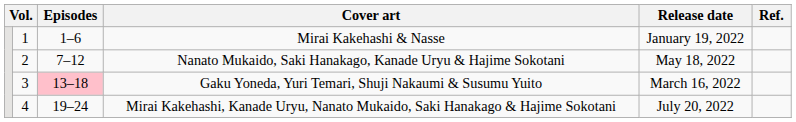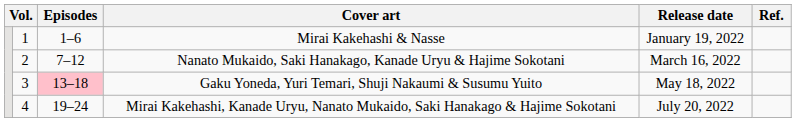Nanato Mukaido, Saki Hanakago, Kanade Uryu & Hajime Sokotani | Release date: May 18, 2022 -> March 16, 2022
Gaku Yoneda, Yuri Temari, Shuji Nakaumi & Susumu Yuito | Release date: March 16, 2022 -> May 18, 2022
